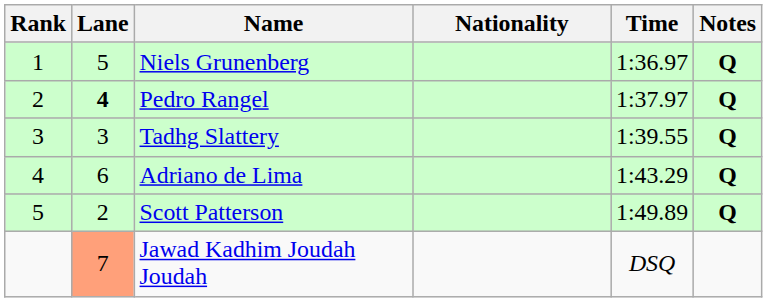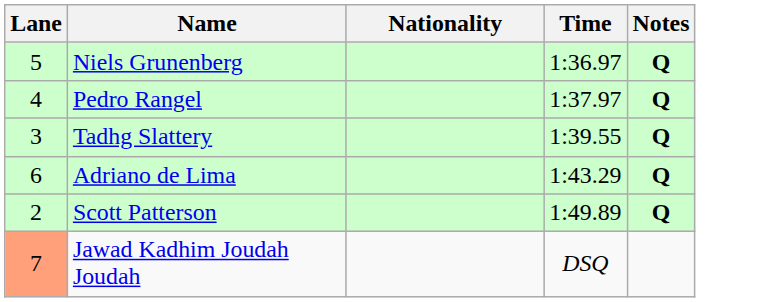- column: Rank | 1 | 2 | 3 | 4 | 5
Pedro Rangel | Lane: bold -> normal
